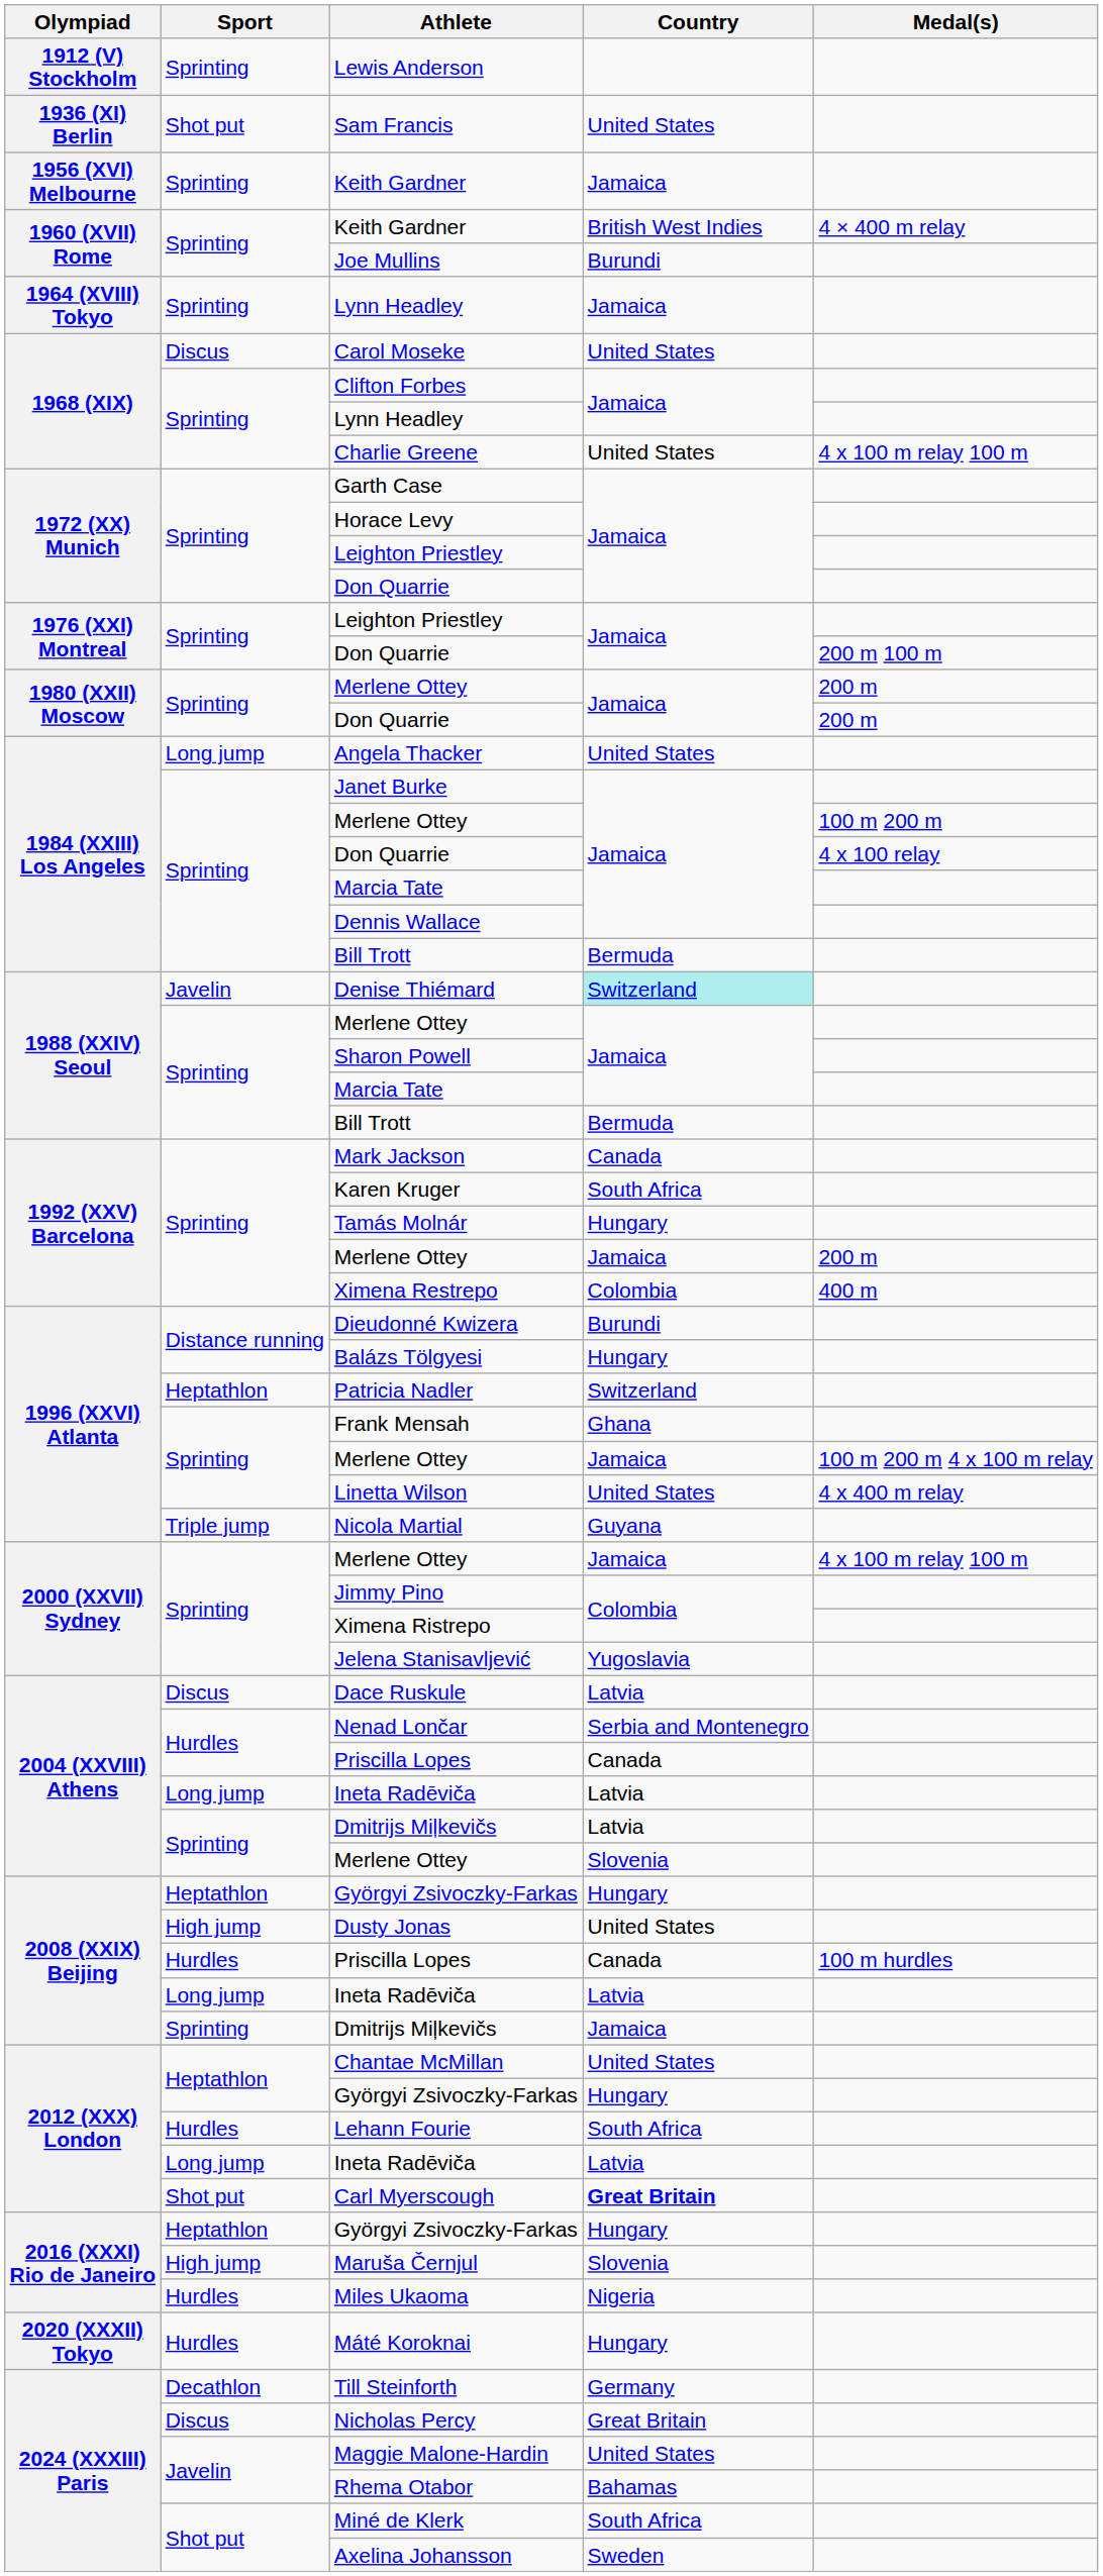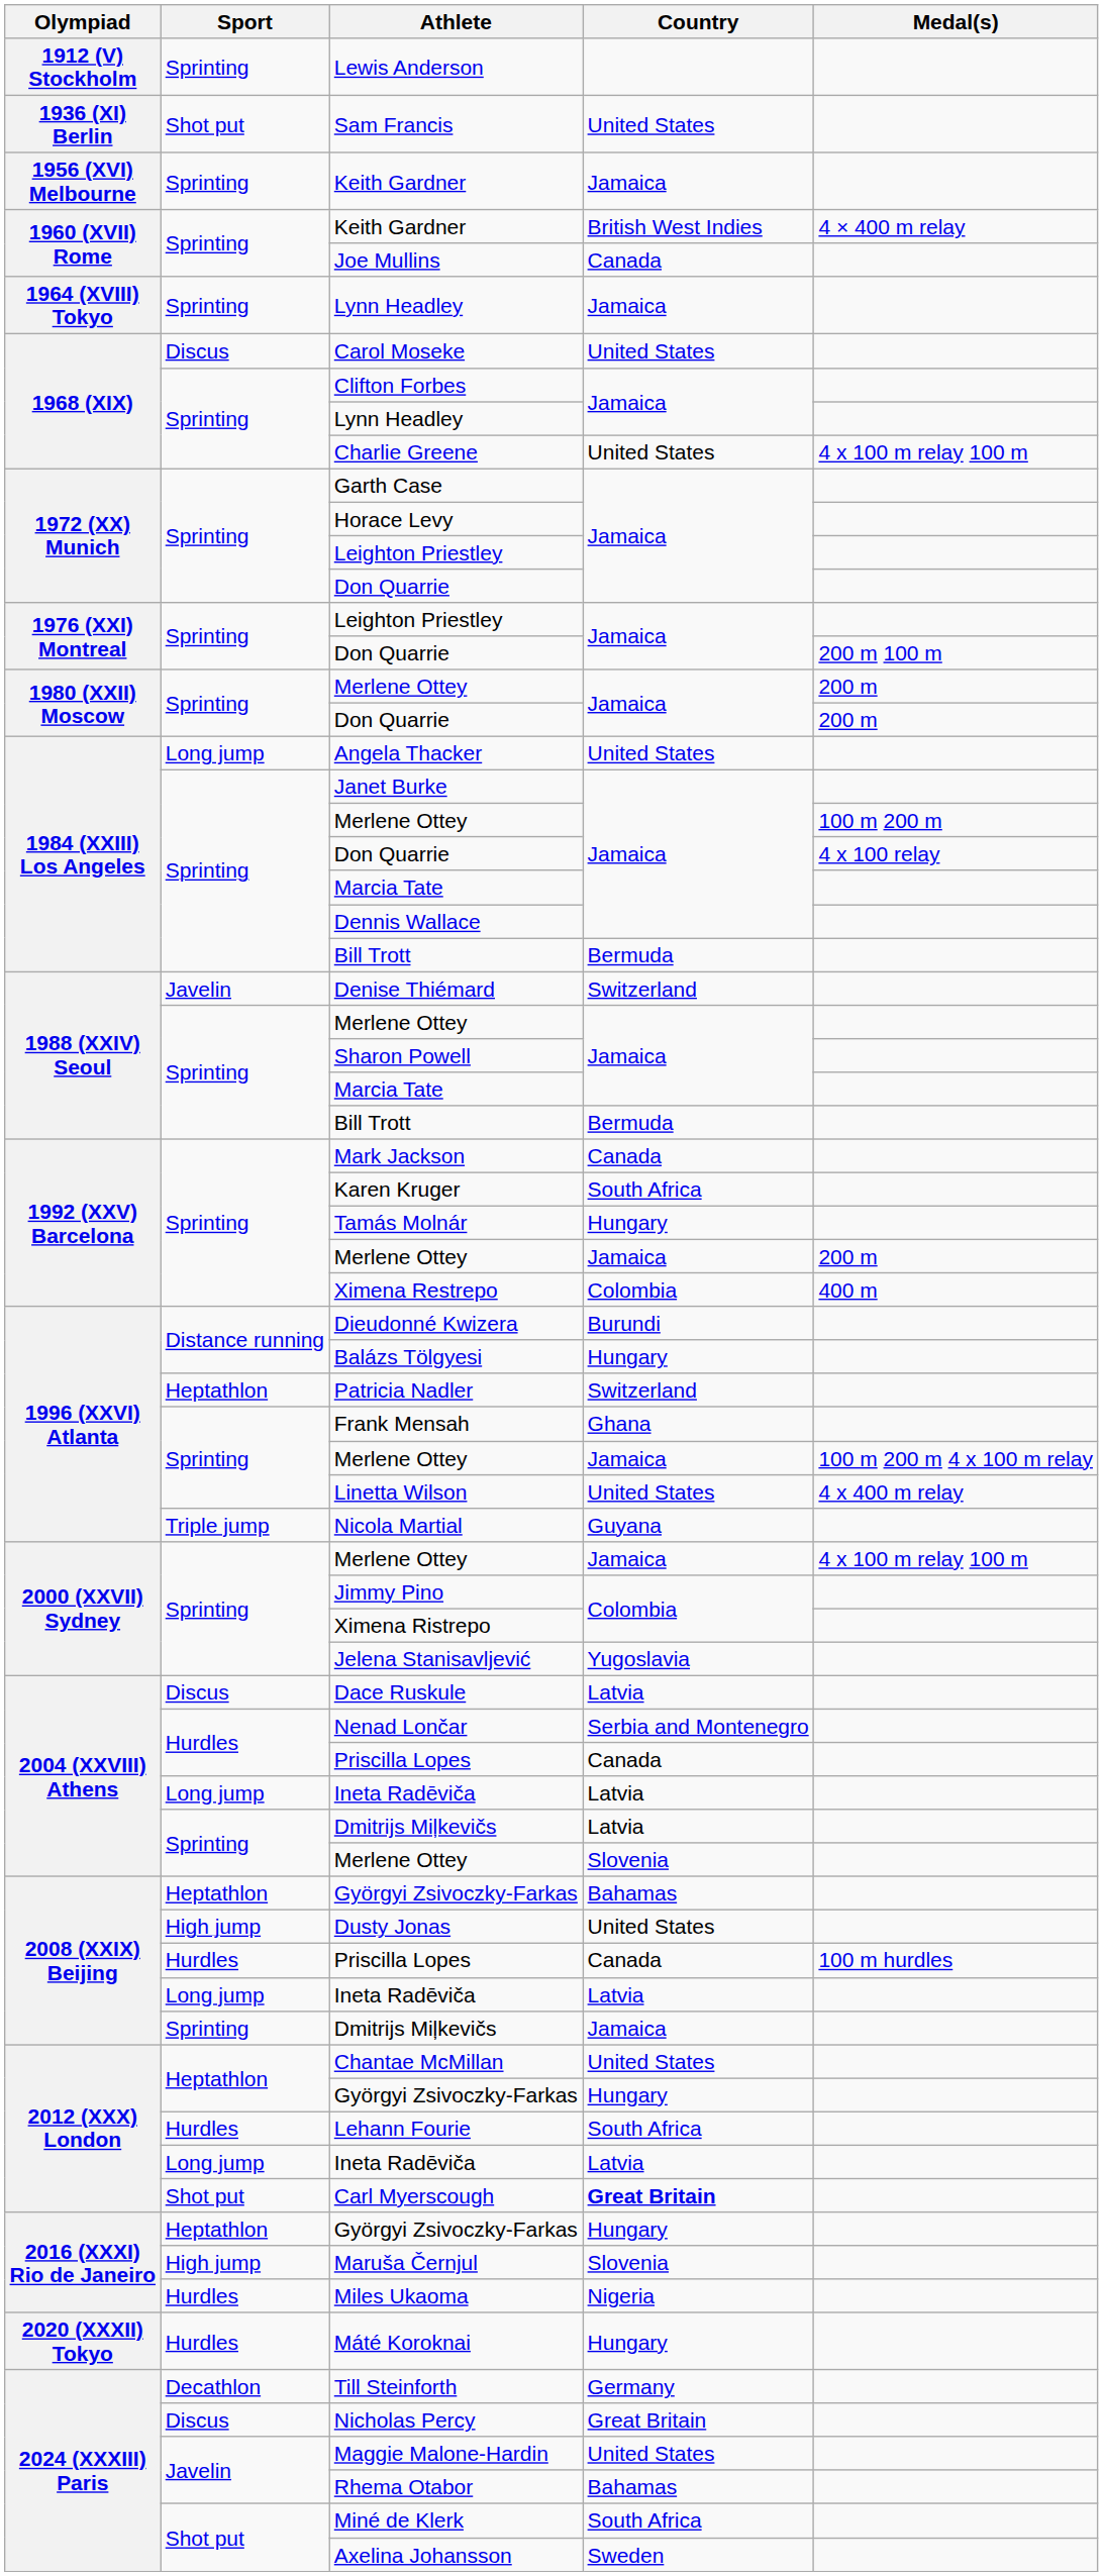Joe Mullins | Country: Burundi -> Canada
Denise Thiémard | Country: paleturquoise background -> no background
2008 (XXIX) Beijing / Györgyi Zsivoczky-Farkas | Country: Hungary -> Bahamas
